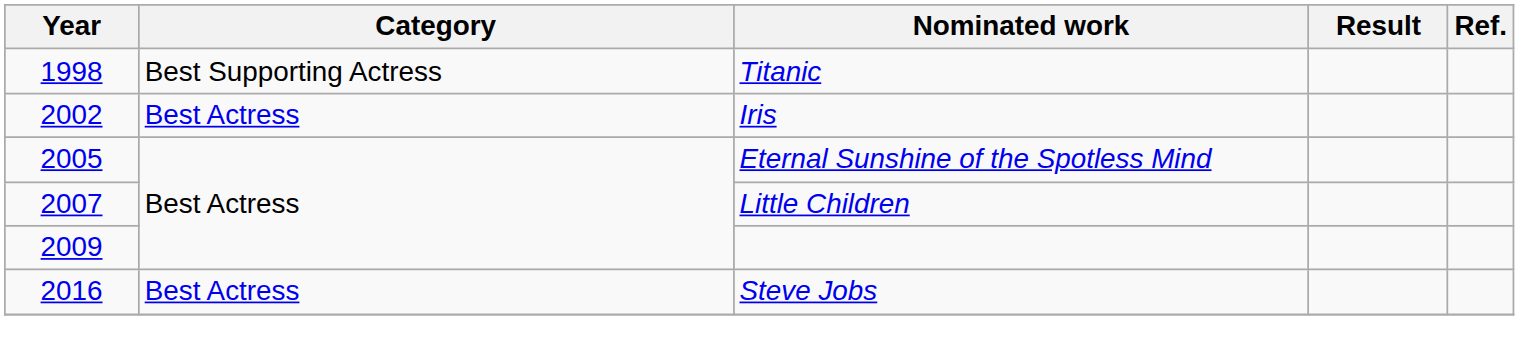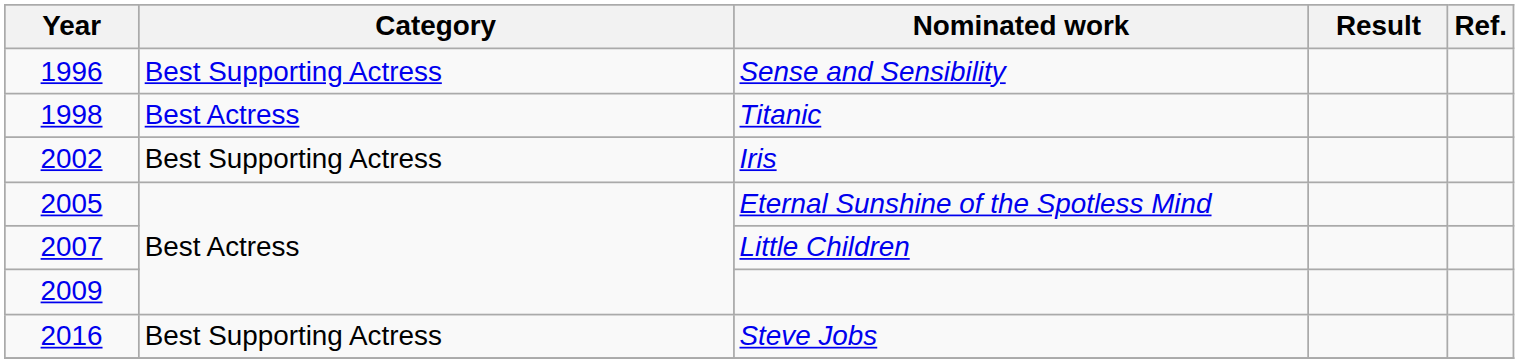+ row: 1996 | Best Supporting Actress | Sense and Sensibility
Titanic | Category: Best Supporting Actress -> Best Actress
Iris | Category: Best Actress -> Best Supporting Actress
Steve Jobs | Category: Best Actress -> Best Supporting Actress
